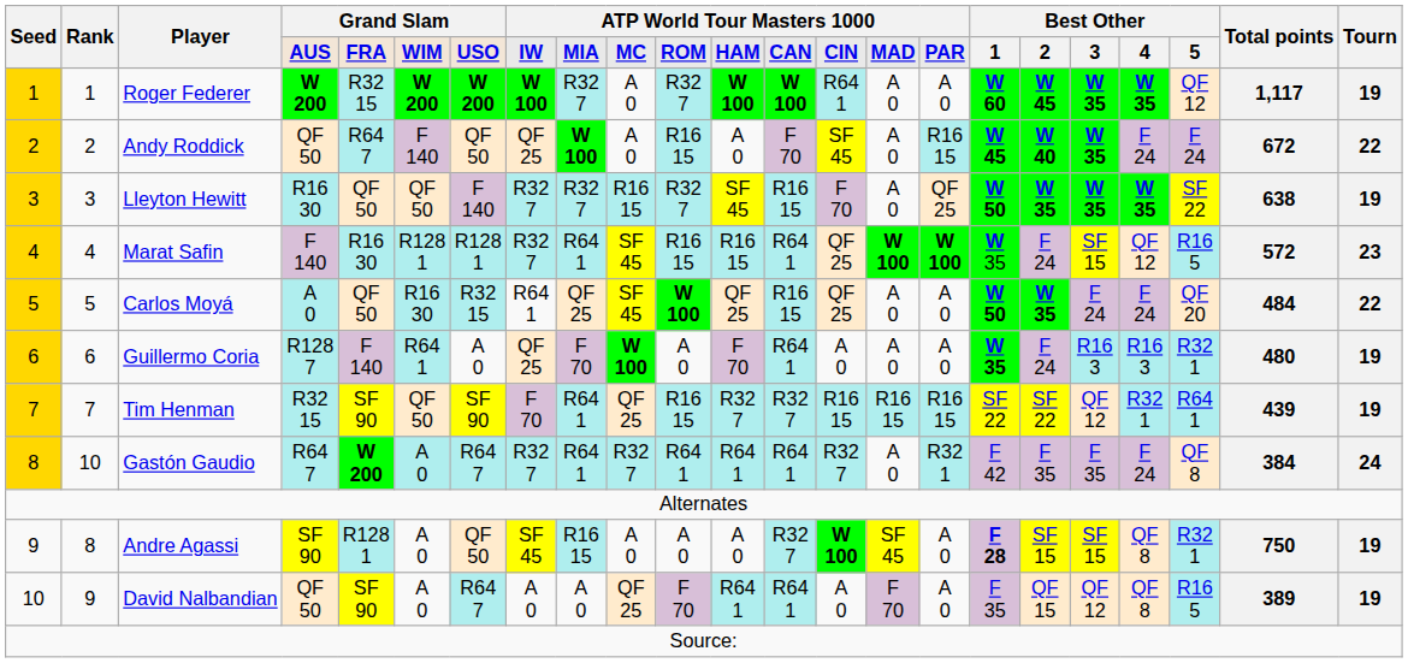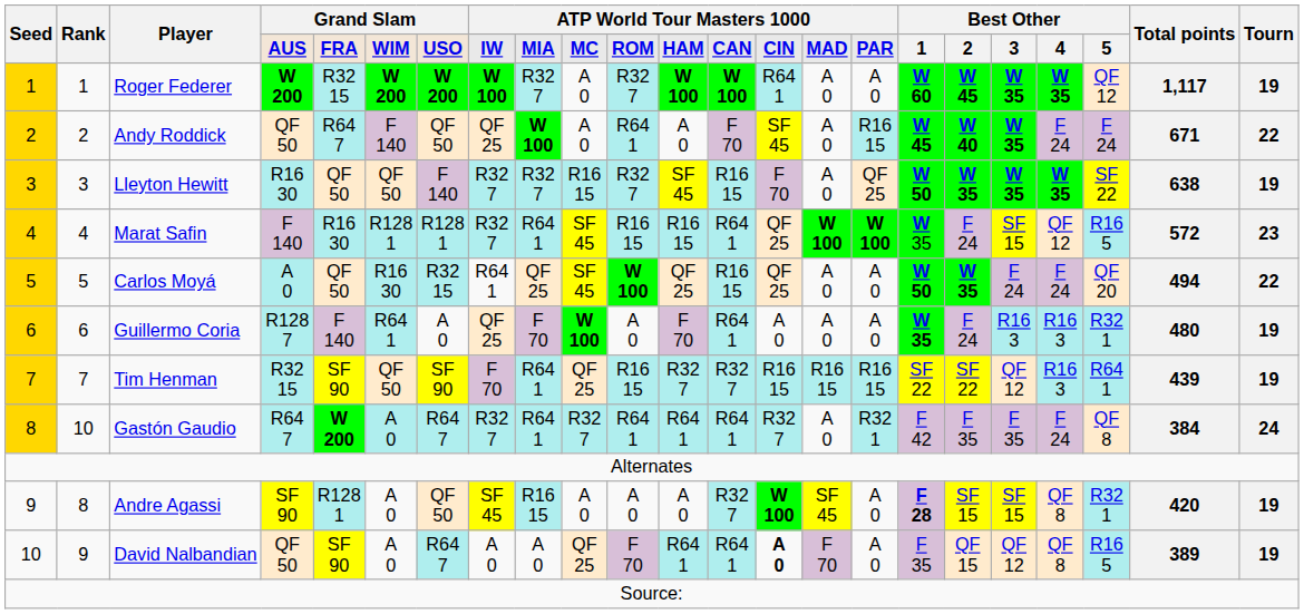Andy Roddick | column 11: R16 15 -> R64 1
Andy Roddick | Total points: 672 -> 671
Carlos Moyá | Total points: 484 -> 494
Tim Henman | column 20: R32 1 -> R16 3
Andre Agassi | Total points: 750 -> 420
David Nalbandian | column 14: normal -> bold
